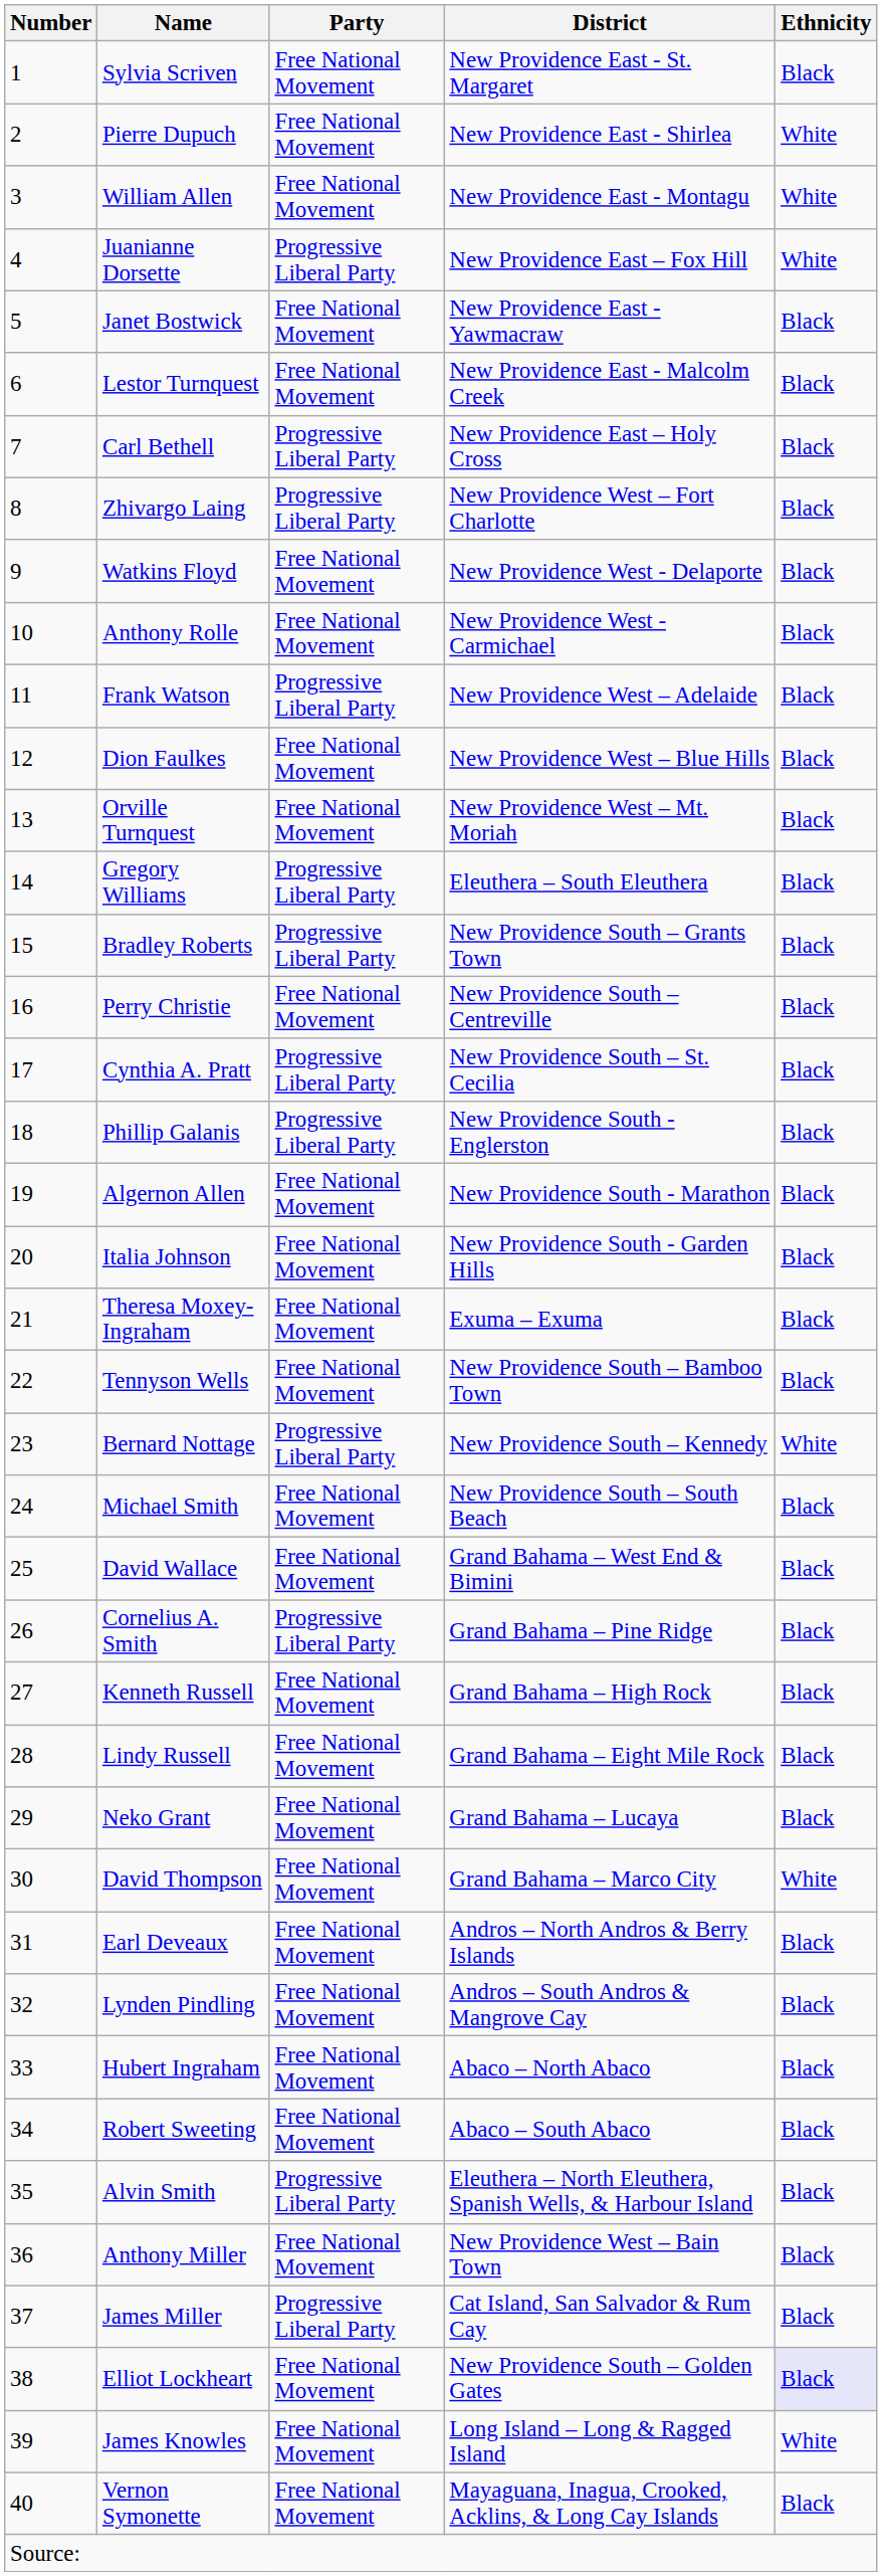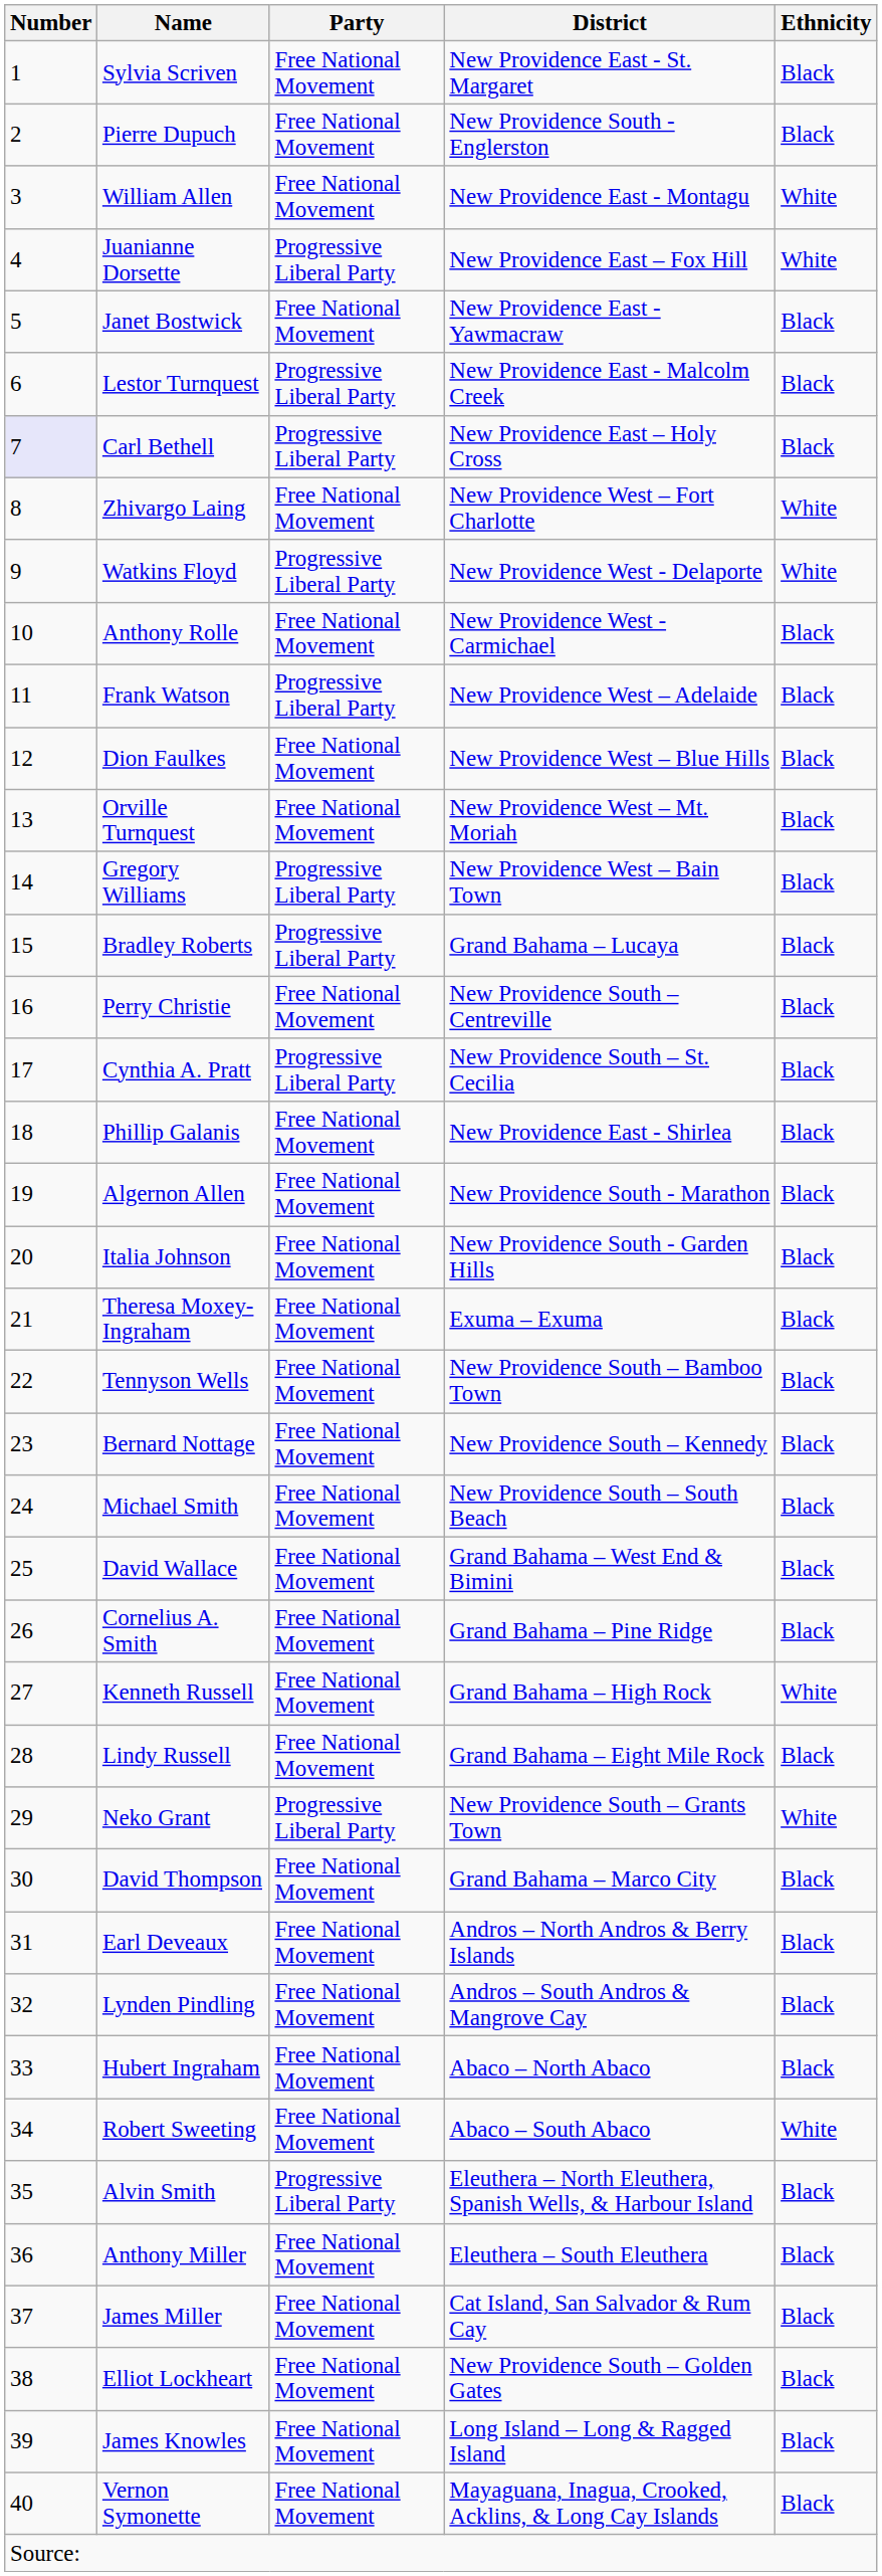Pierre Dupuch | District: New Providence East - Shirlea -> New Providence South - Englerston
Pierre Dupuch | Ethnicity: White -> Black
Lestor Turnquest | Party: Free National Movement -> Progressive Liberal Party
Carl Bethell | Number: no background -> lavender background
Zhivargo Laing | Party: Progressive Liberal Party -> Free National Movement
Zhivargo Laing | Ethnicity: Black -> White
Watkins Floyd | Party: Free National Movement -> Progressive Liberal Party
Watkins Floyd | Ethnicity: Black -> White
Gregory Williams | District: Eleuthera – South Eleuthera -> New Providence West – Bain Town
Bradley Roberts | District: New Providence South – Grants Town -> Grand Bahama – Lucaya
Phillip Galanis | Party: Progressive Liberal Party -> Free National Movement
Phillip Galanis | District: New Providence South - Englerston -> New Providence East - Shirlea
Bernard Nottage | Party: Progressive Liberal Party -> Free National Movement
Bernard Nottage | Ethnicity: White -> Black
Cornelius A. Smith | Party: Progressive Liberal Party -> Free National Movement
Kenneth Russell | Ethnicity: Black -> White
Neko Grant | Party: Free National Movement -> Progressive Liberal Party
Neko Grant | District: Grand Bahama – Lucaya -> New Providence South – Grants Town
Neko Grant | Ethnicity: Black -> White
David Thompson | Ethnicity: White -> Black
Robert Sweeting | Ethnicity: Black -> White
Anthony Miller | District: New Providence West – Bain Town -> Eleuthera – South Eleuthera
James Miller | Party: Progressive Liberal Party -> Free National Movement
Elliot Lockheart | Ethnicity: lavender background -> no background
James Knowles | Ethnicity: White -> Black
